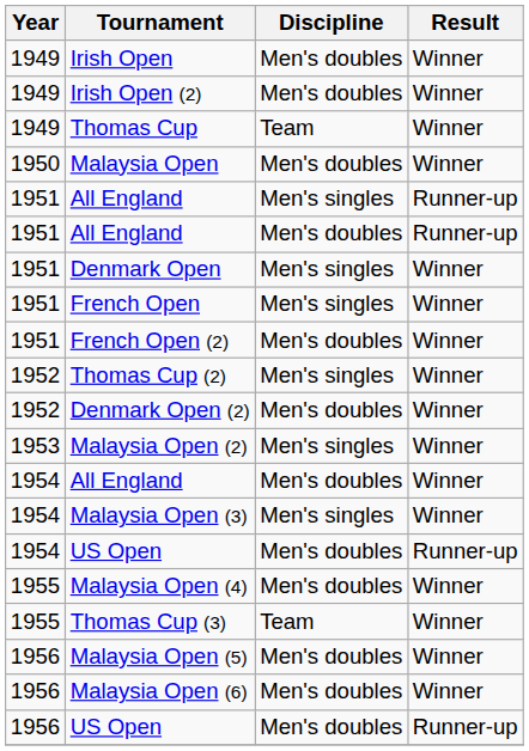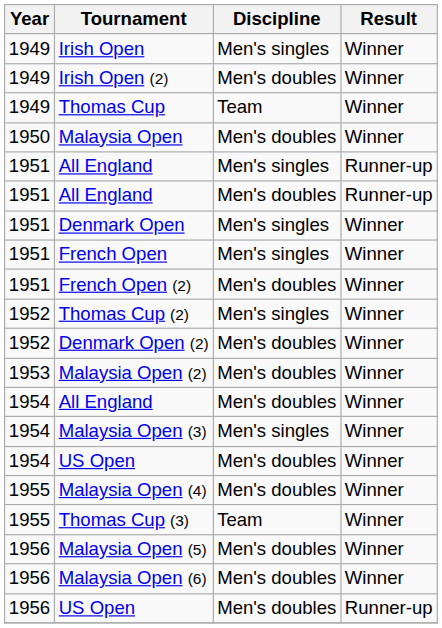Irish Open | Discipline: Men's doubles -> Men's singles
Malaysia Open (2) | Discipline: Men's singles -> Men's doubles
1954 / US Open | Result: Runner-up -> Winner
